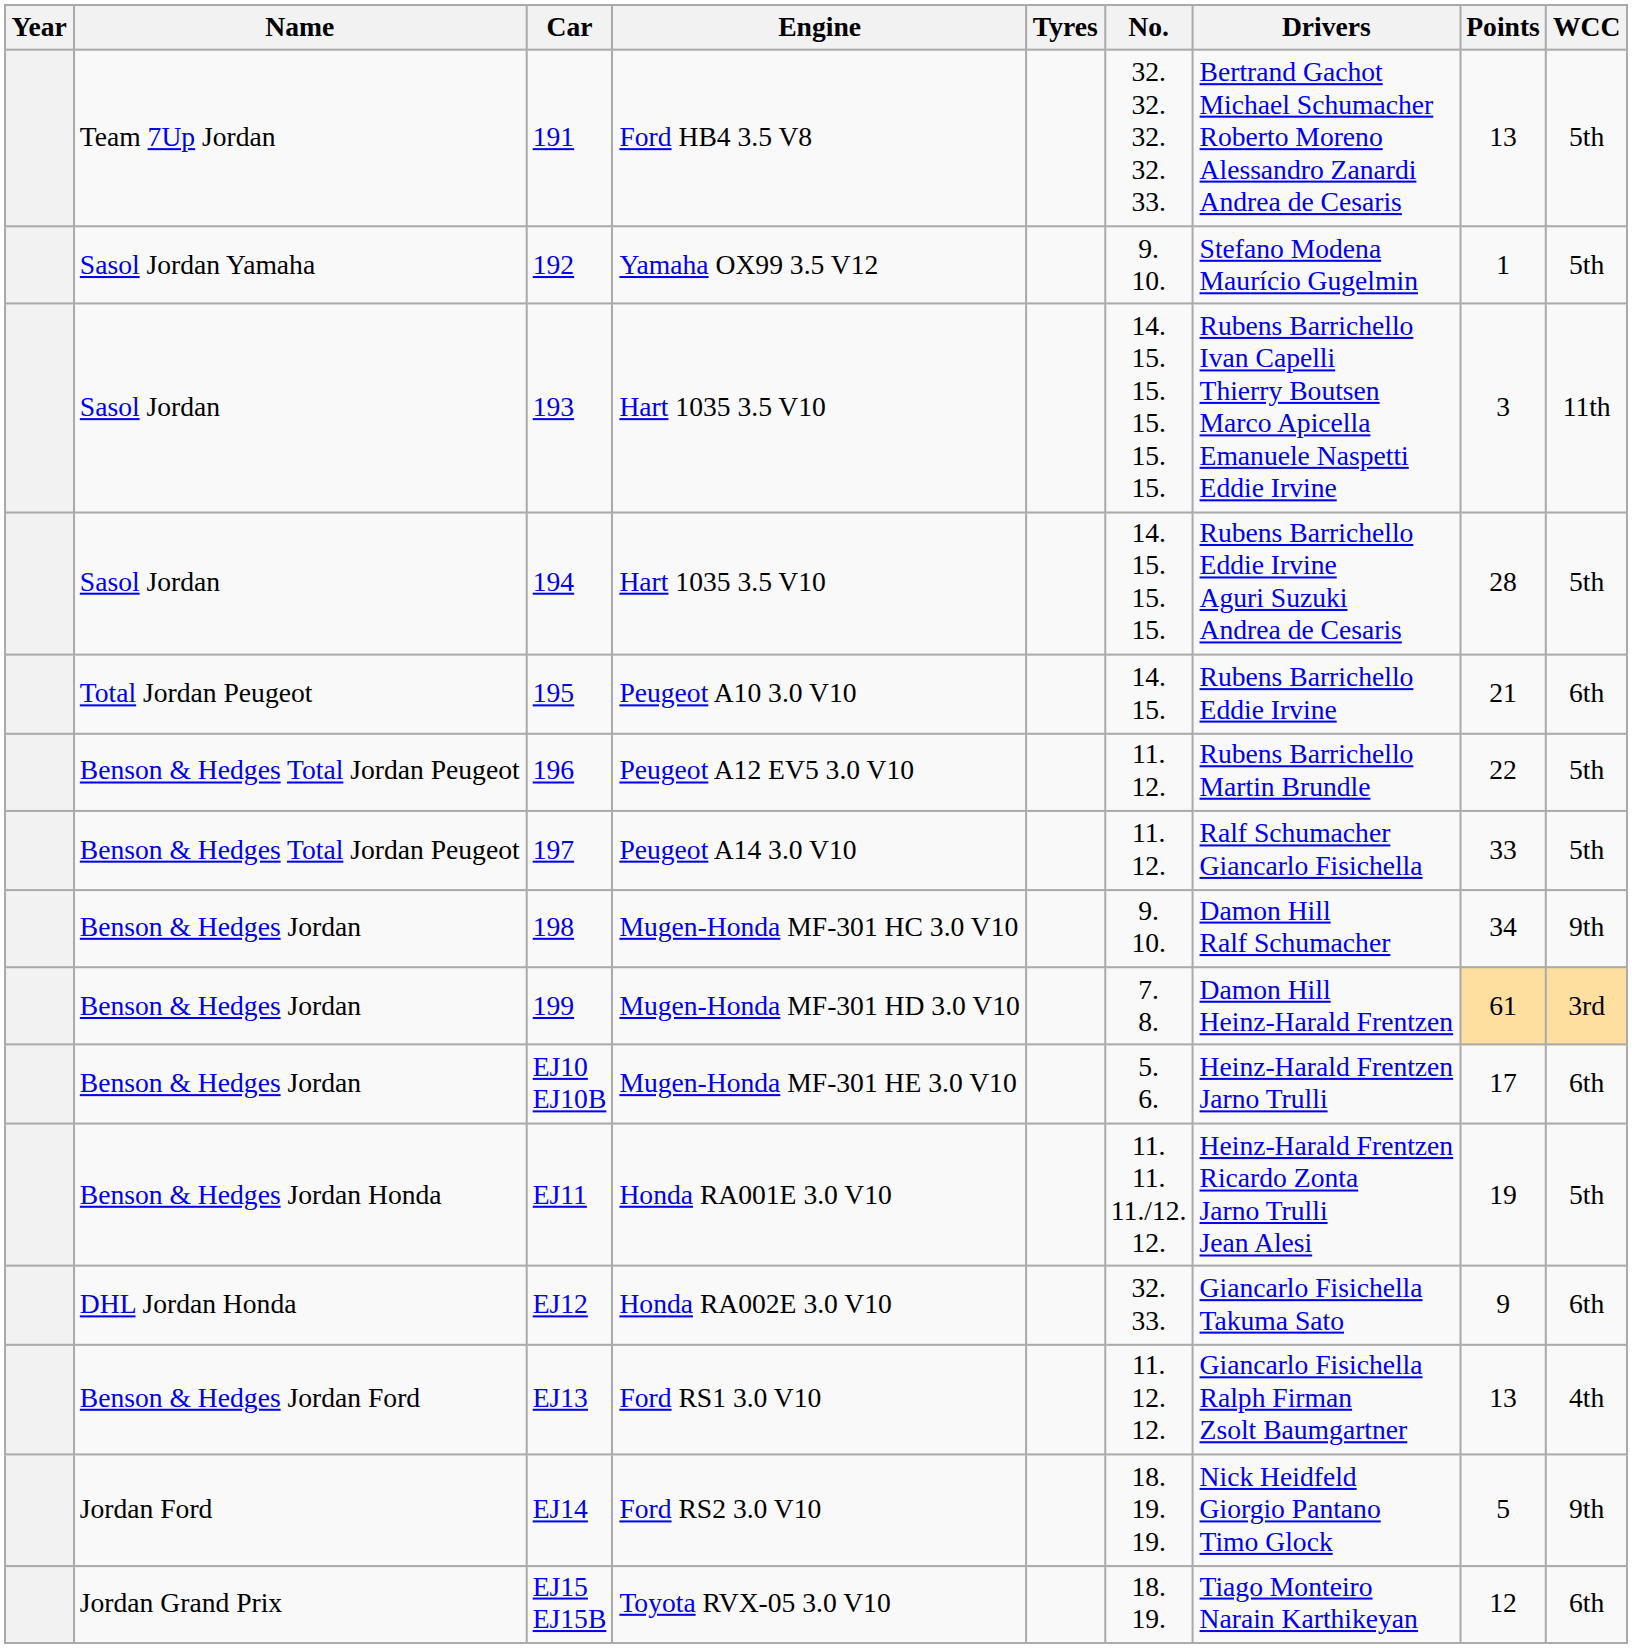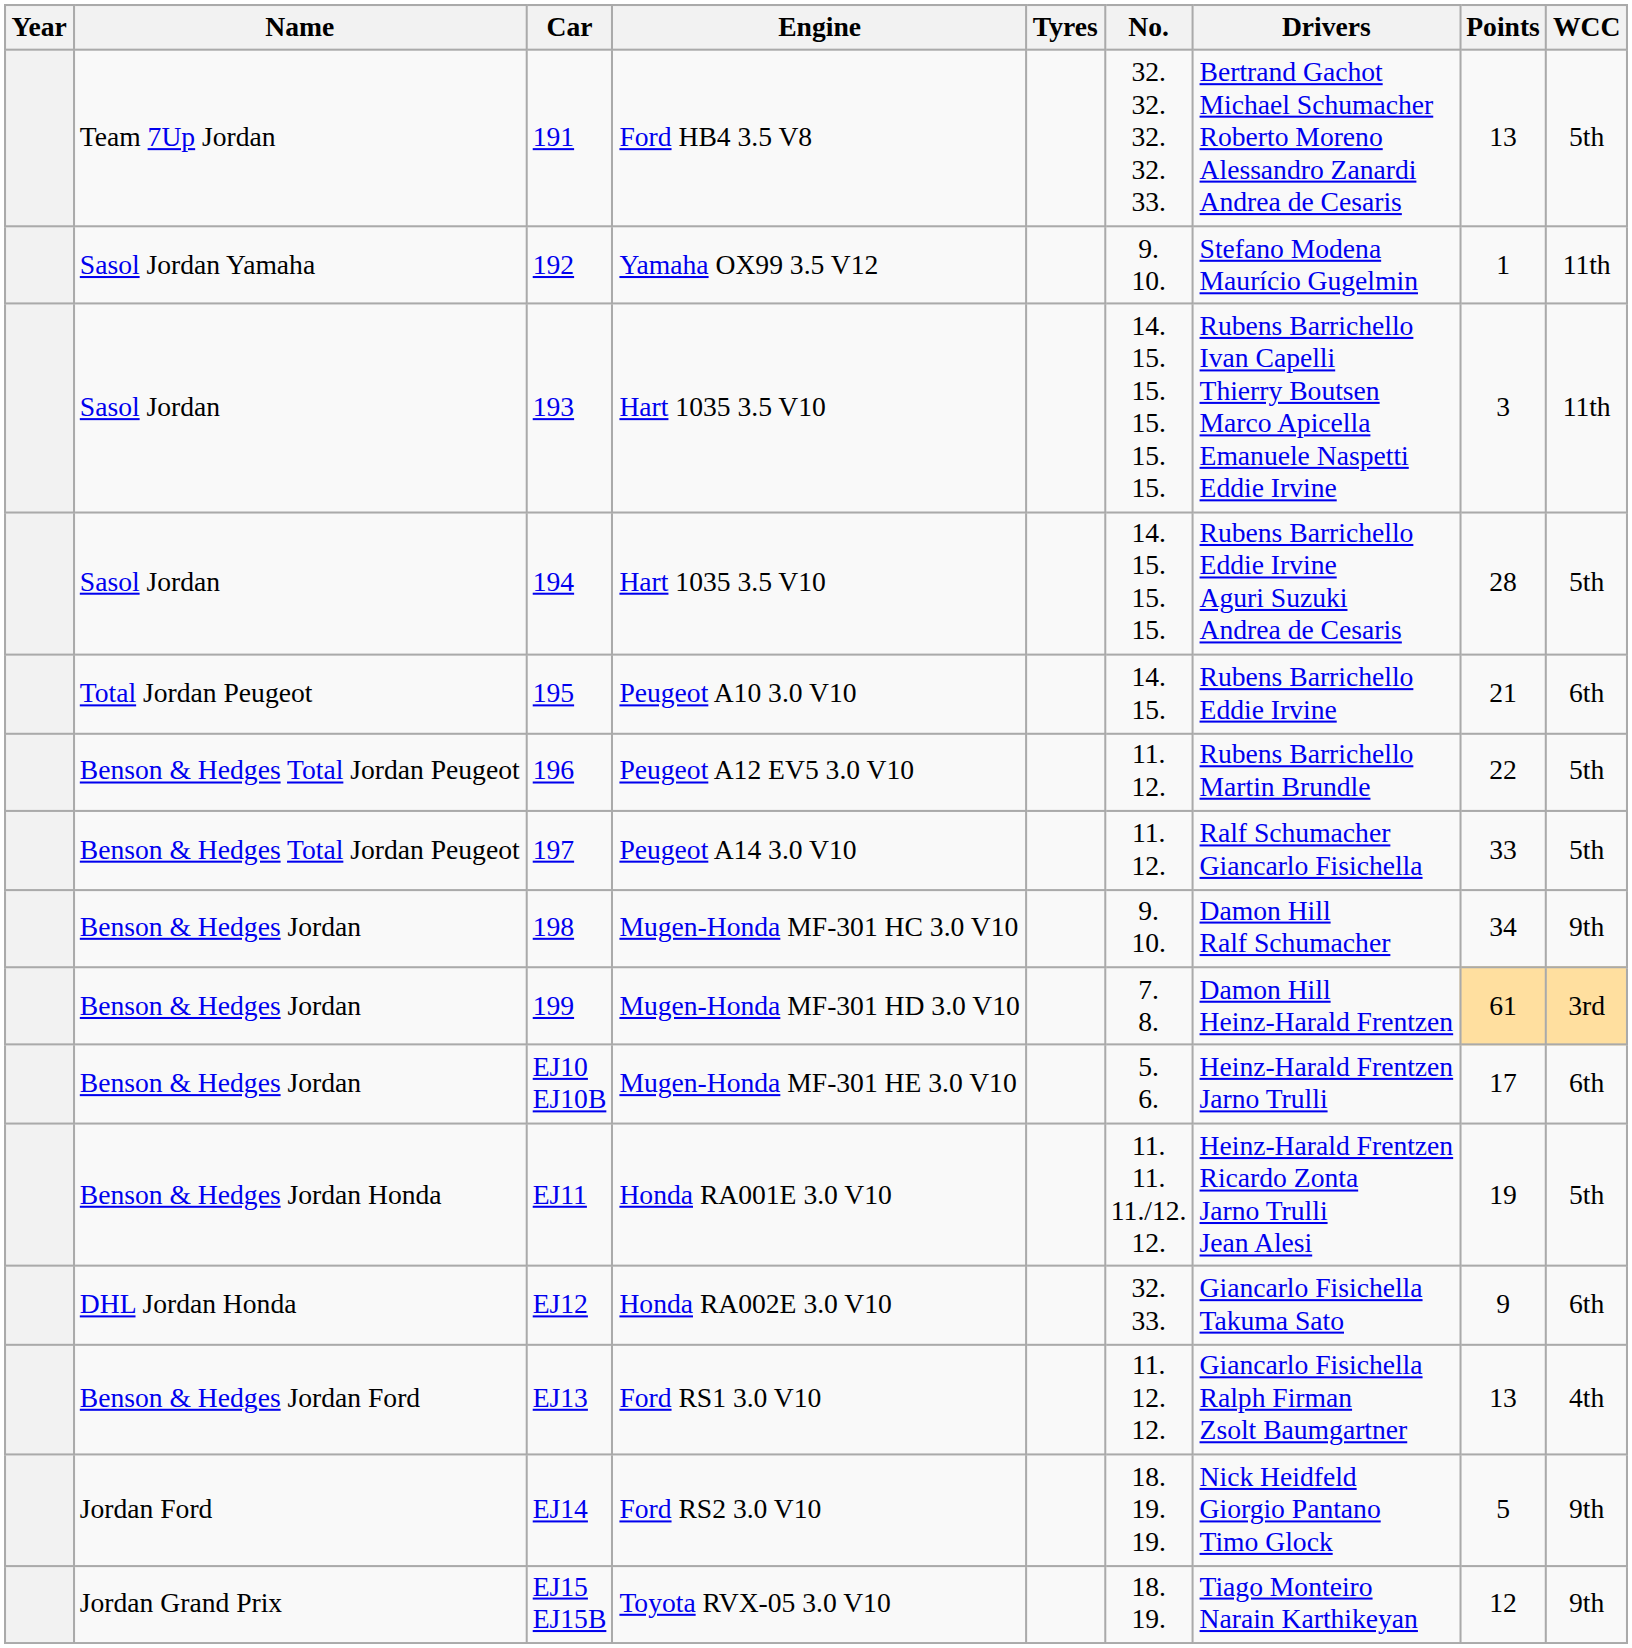Yamaha OX99 3.5 V12 | WCC: 5th -> 11th
Toyota RVX-05 3.0 V10 | WCC: 6th -> 9th
